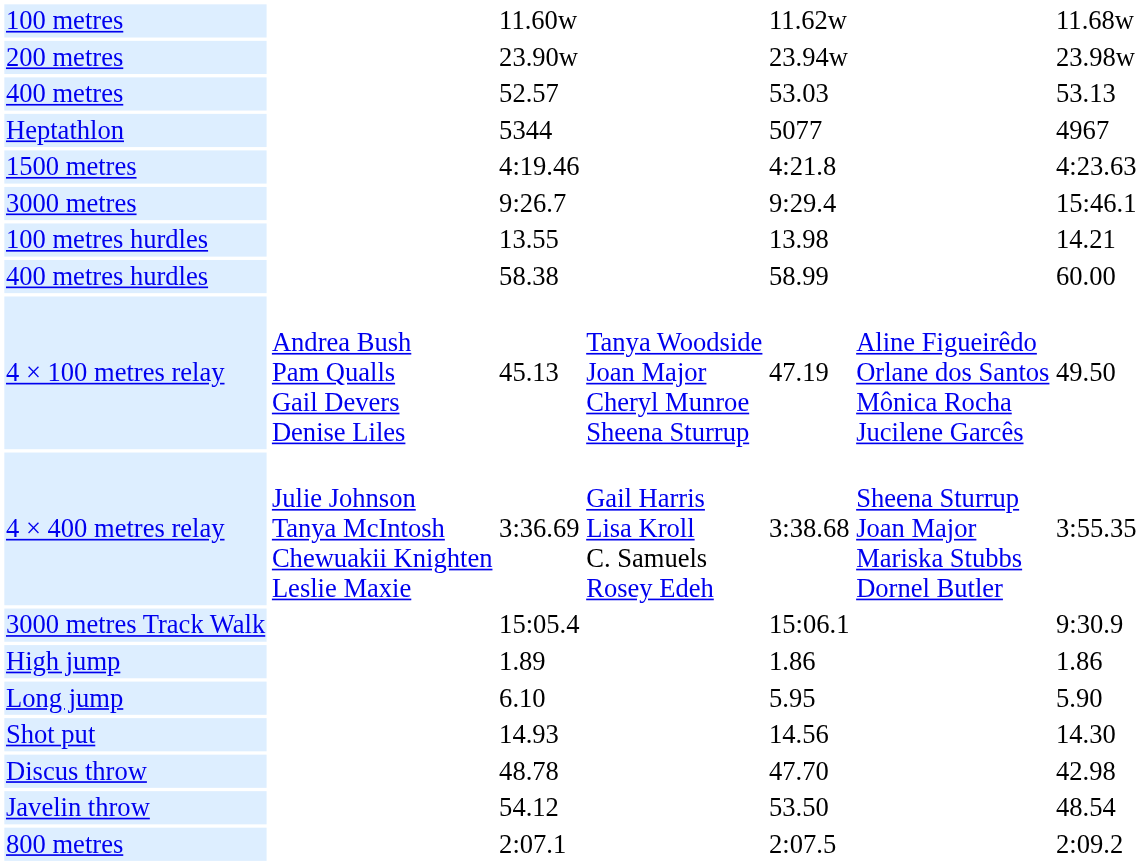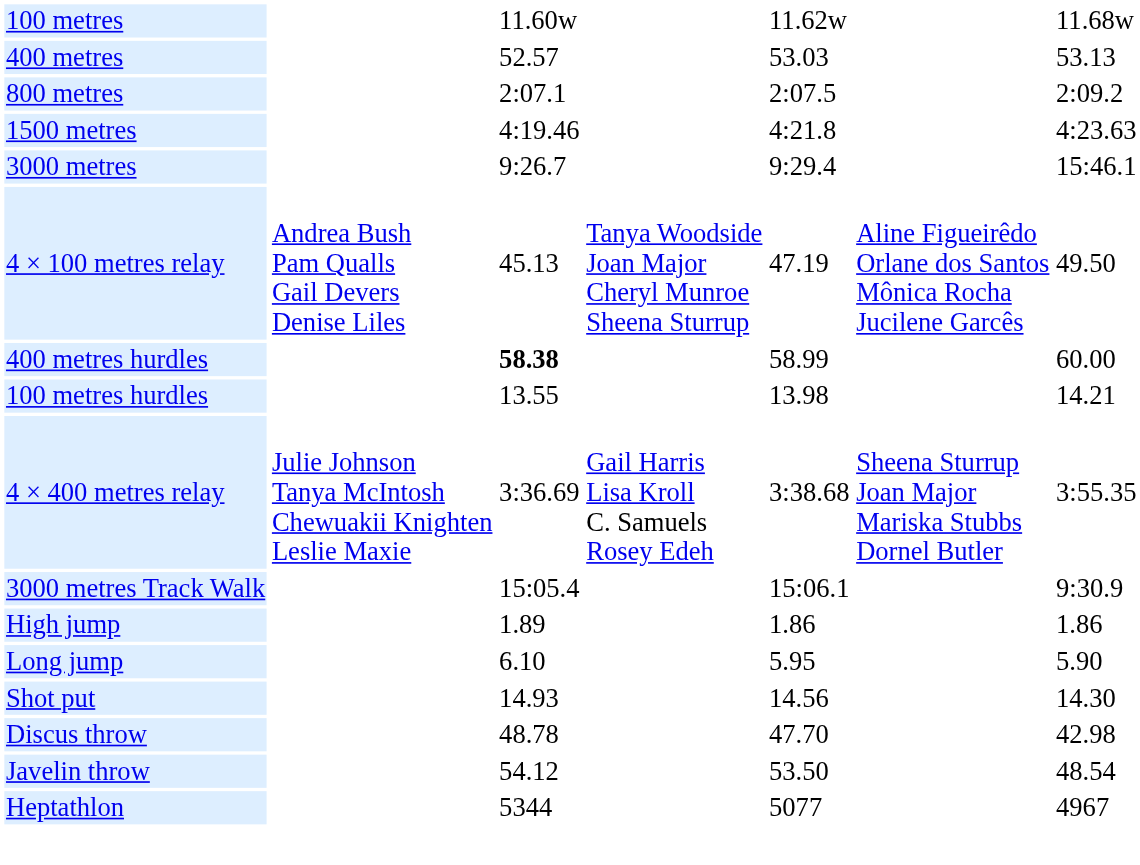- row: 200 metres | 23.90w | 23.94w | 23.98w
rows swapped: 800 metres <-> Heptathlon
rows swapped: 100 metres hurdles <-> 4 × 100 metres relay
400 metres hurdles | column 3: normal -> bold
